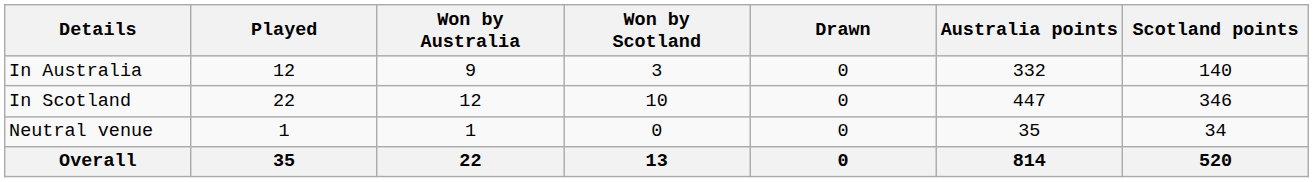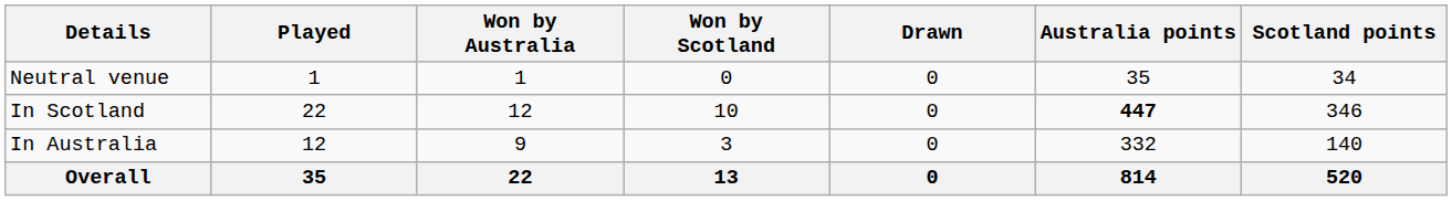rows swapped: In Australia <-> Neutral venue
In Scotland | Australia points: normal -> bold
